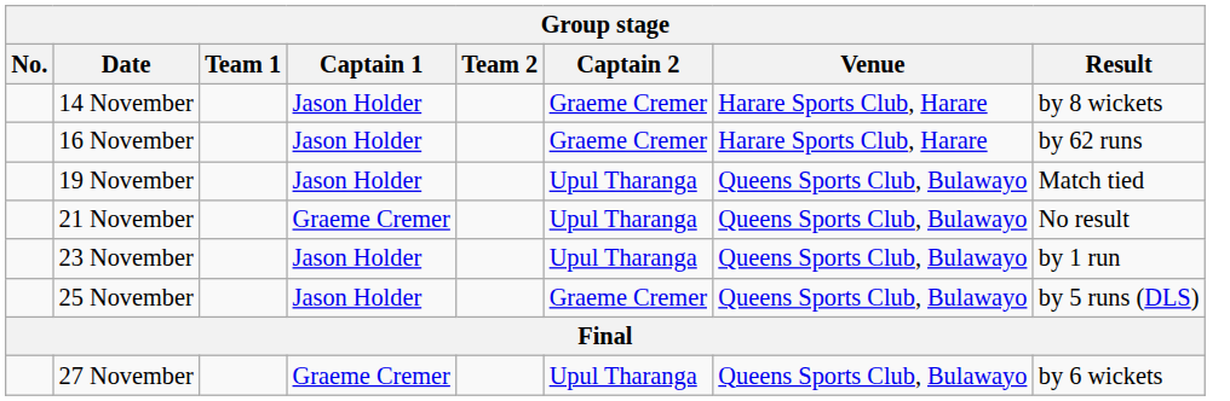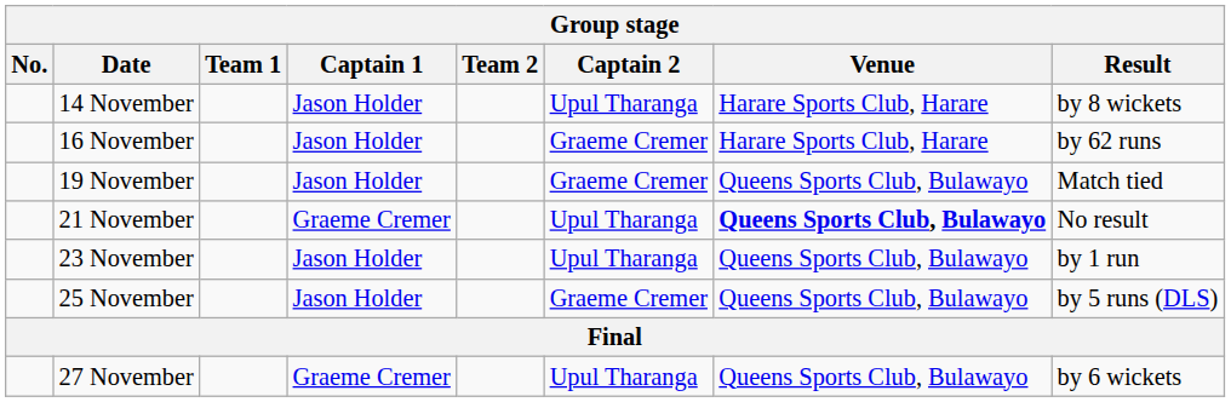14 November | Captain 2: Graeme Cremer -> Upul Tharanga
19 November | Captain 2: Upul Tharanga -> Graeme Cremer
21 November | Venue: normal -> bold
